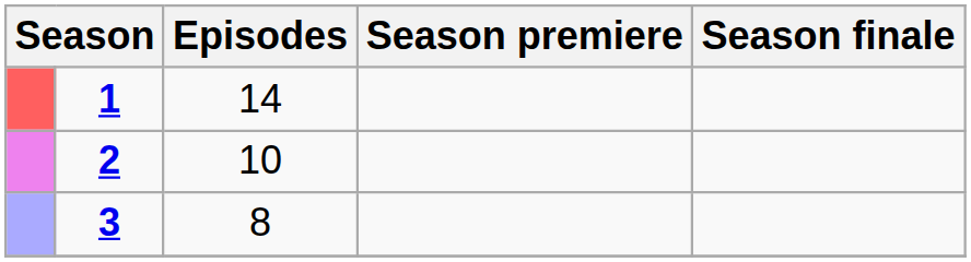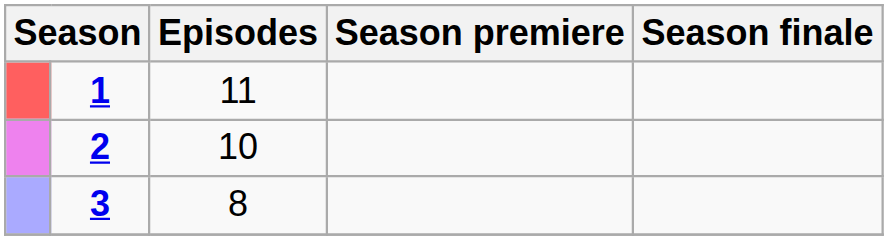1 | Episodes: 14 -> 11
